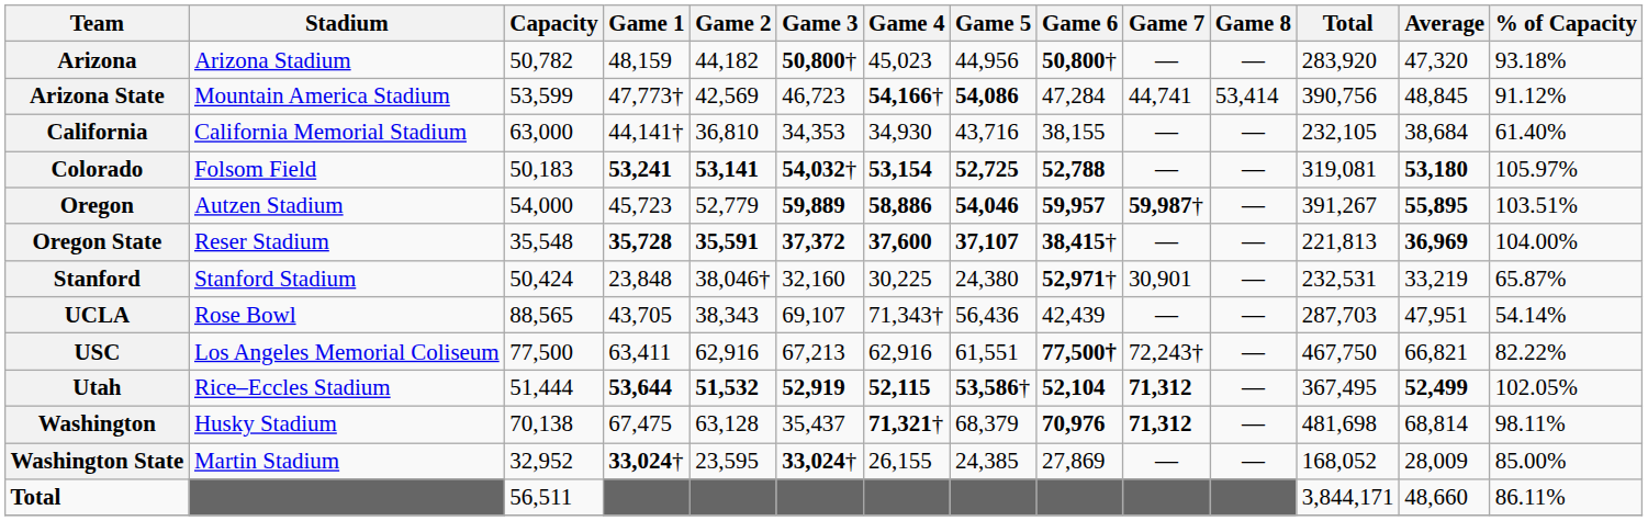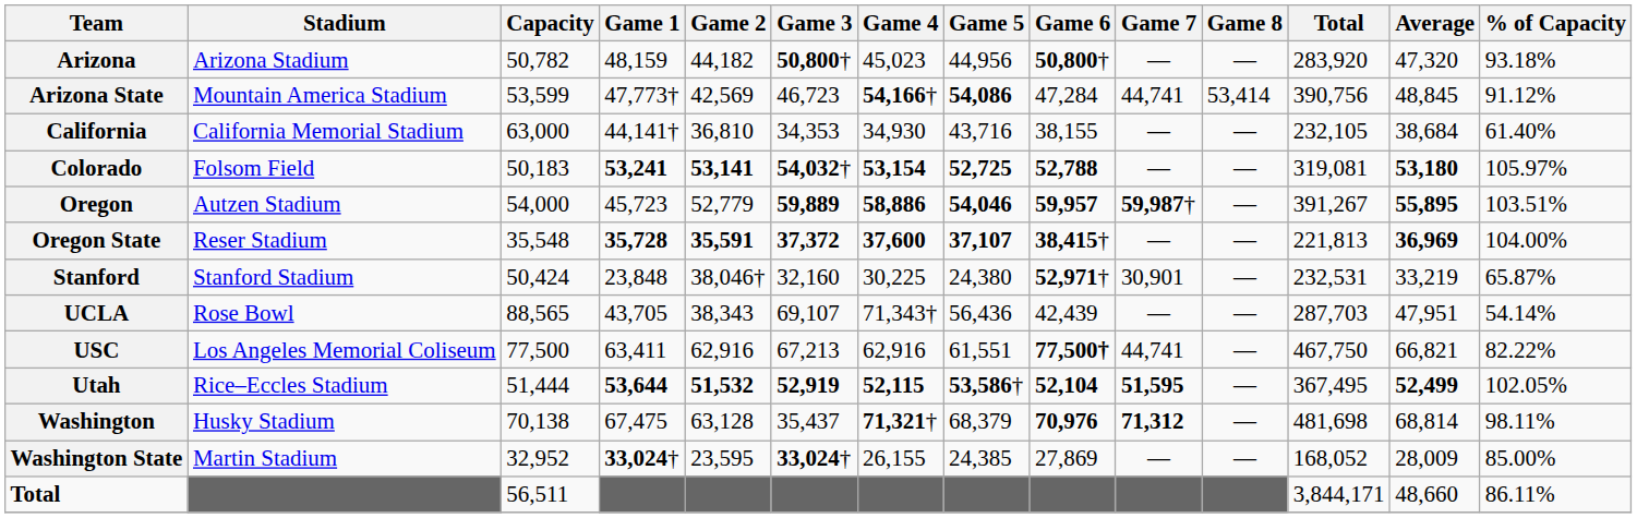USC | Game 7: 72,243† -> 44,741
Utah | Game 7: 71,312 -> 51,595
